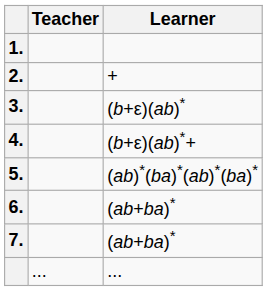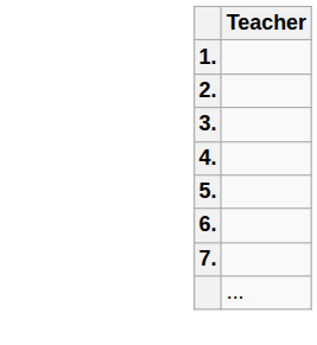- column: Learner | + | (b+ε)(ab)* | (b+ε)(ab)*+ | (ab)*(ba)*(ab)*(ba)* | (ab+ba)* | (ab+ba)* | ...
